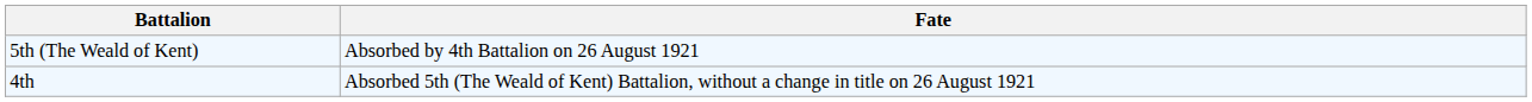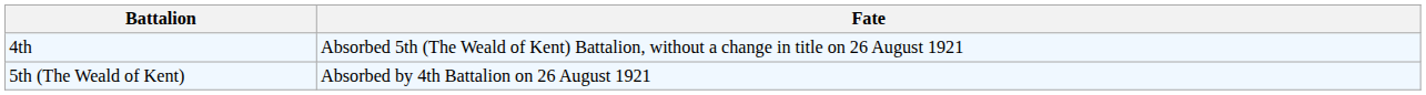rows swapped: 4th <-> 5th (The Weald of Kent)
